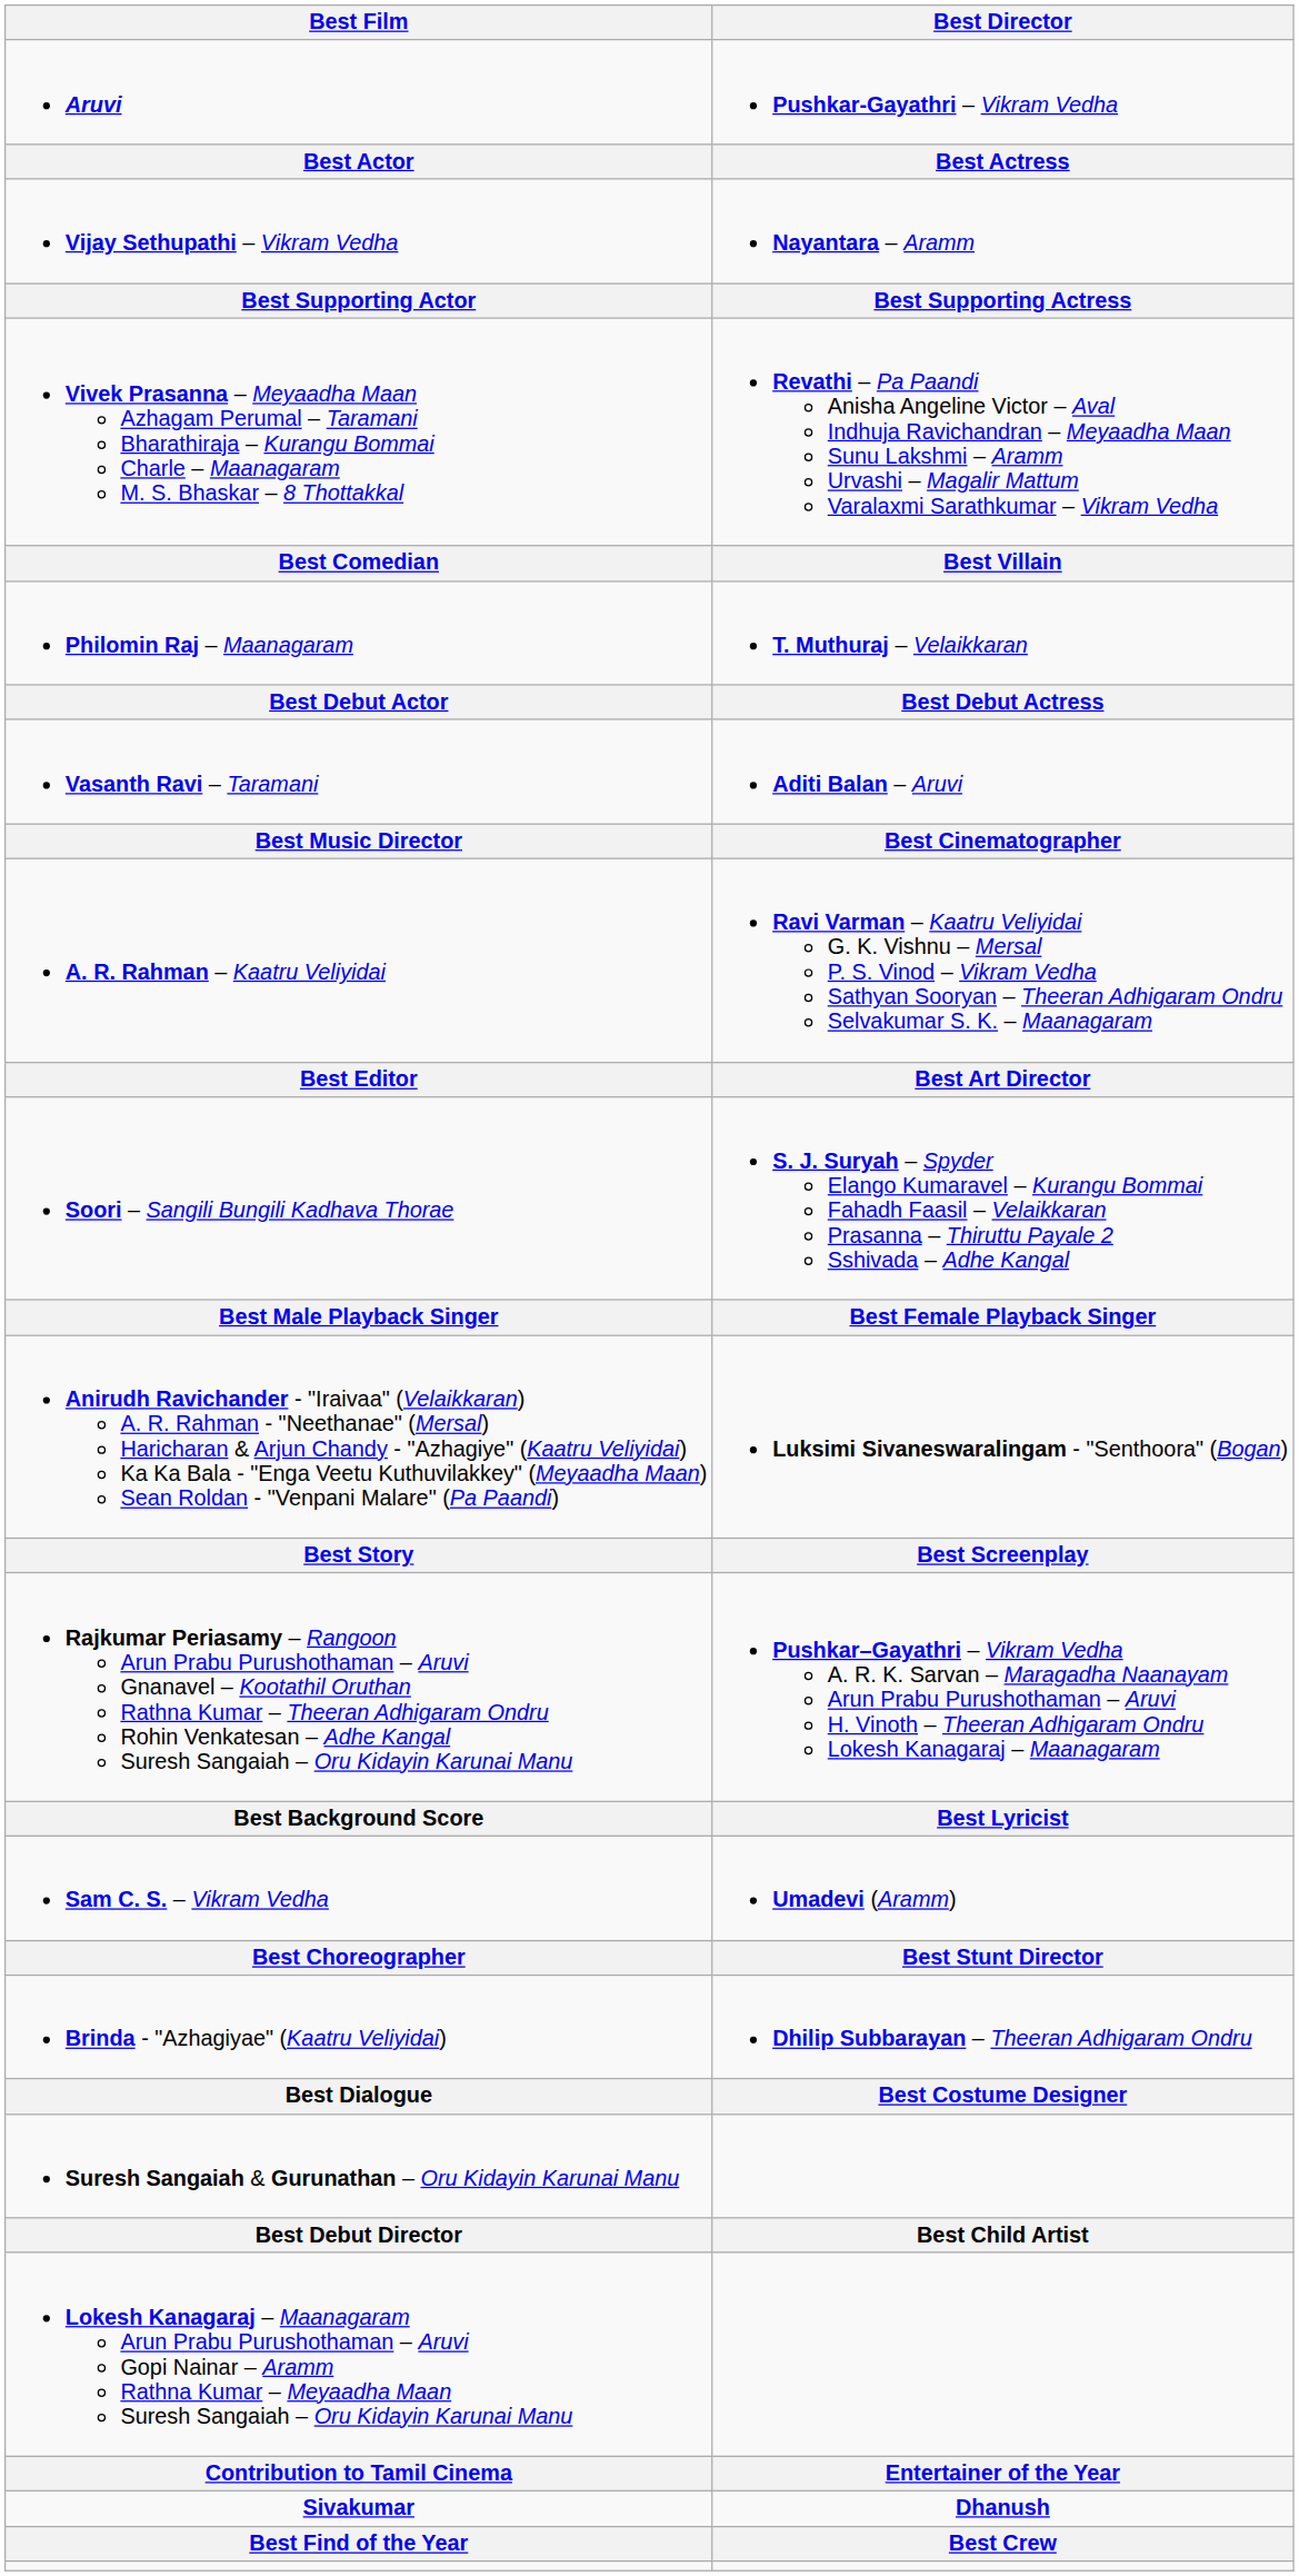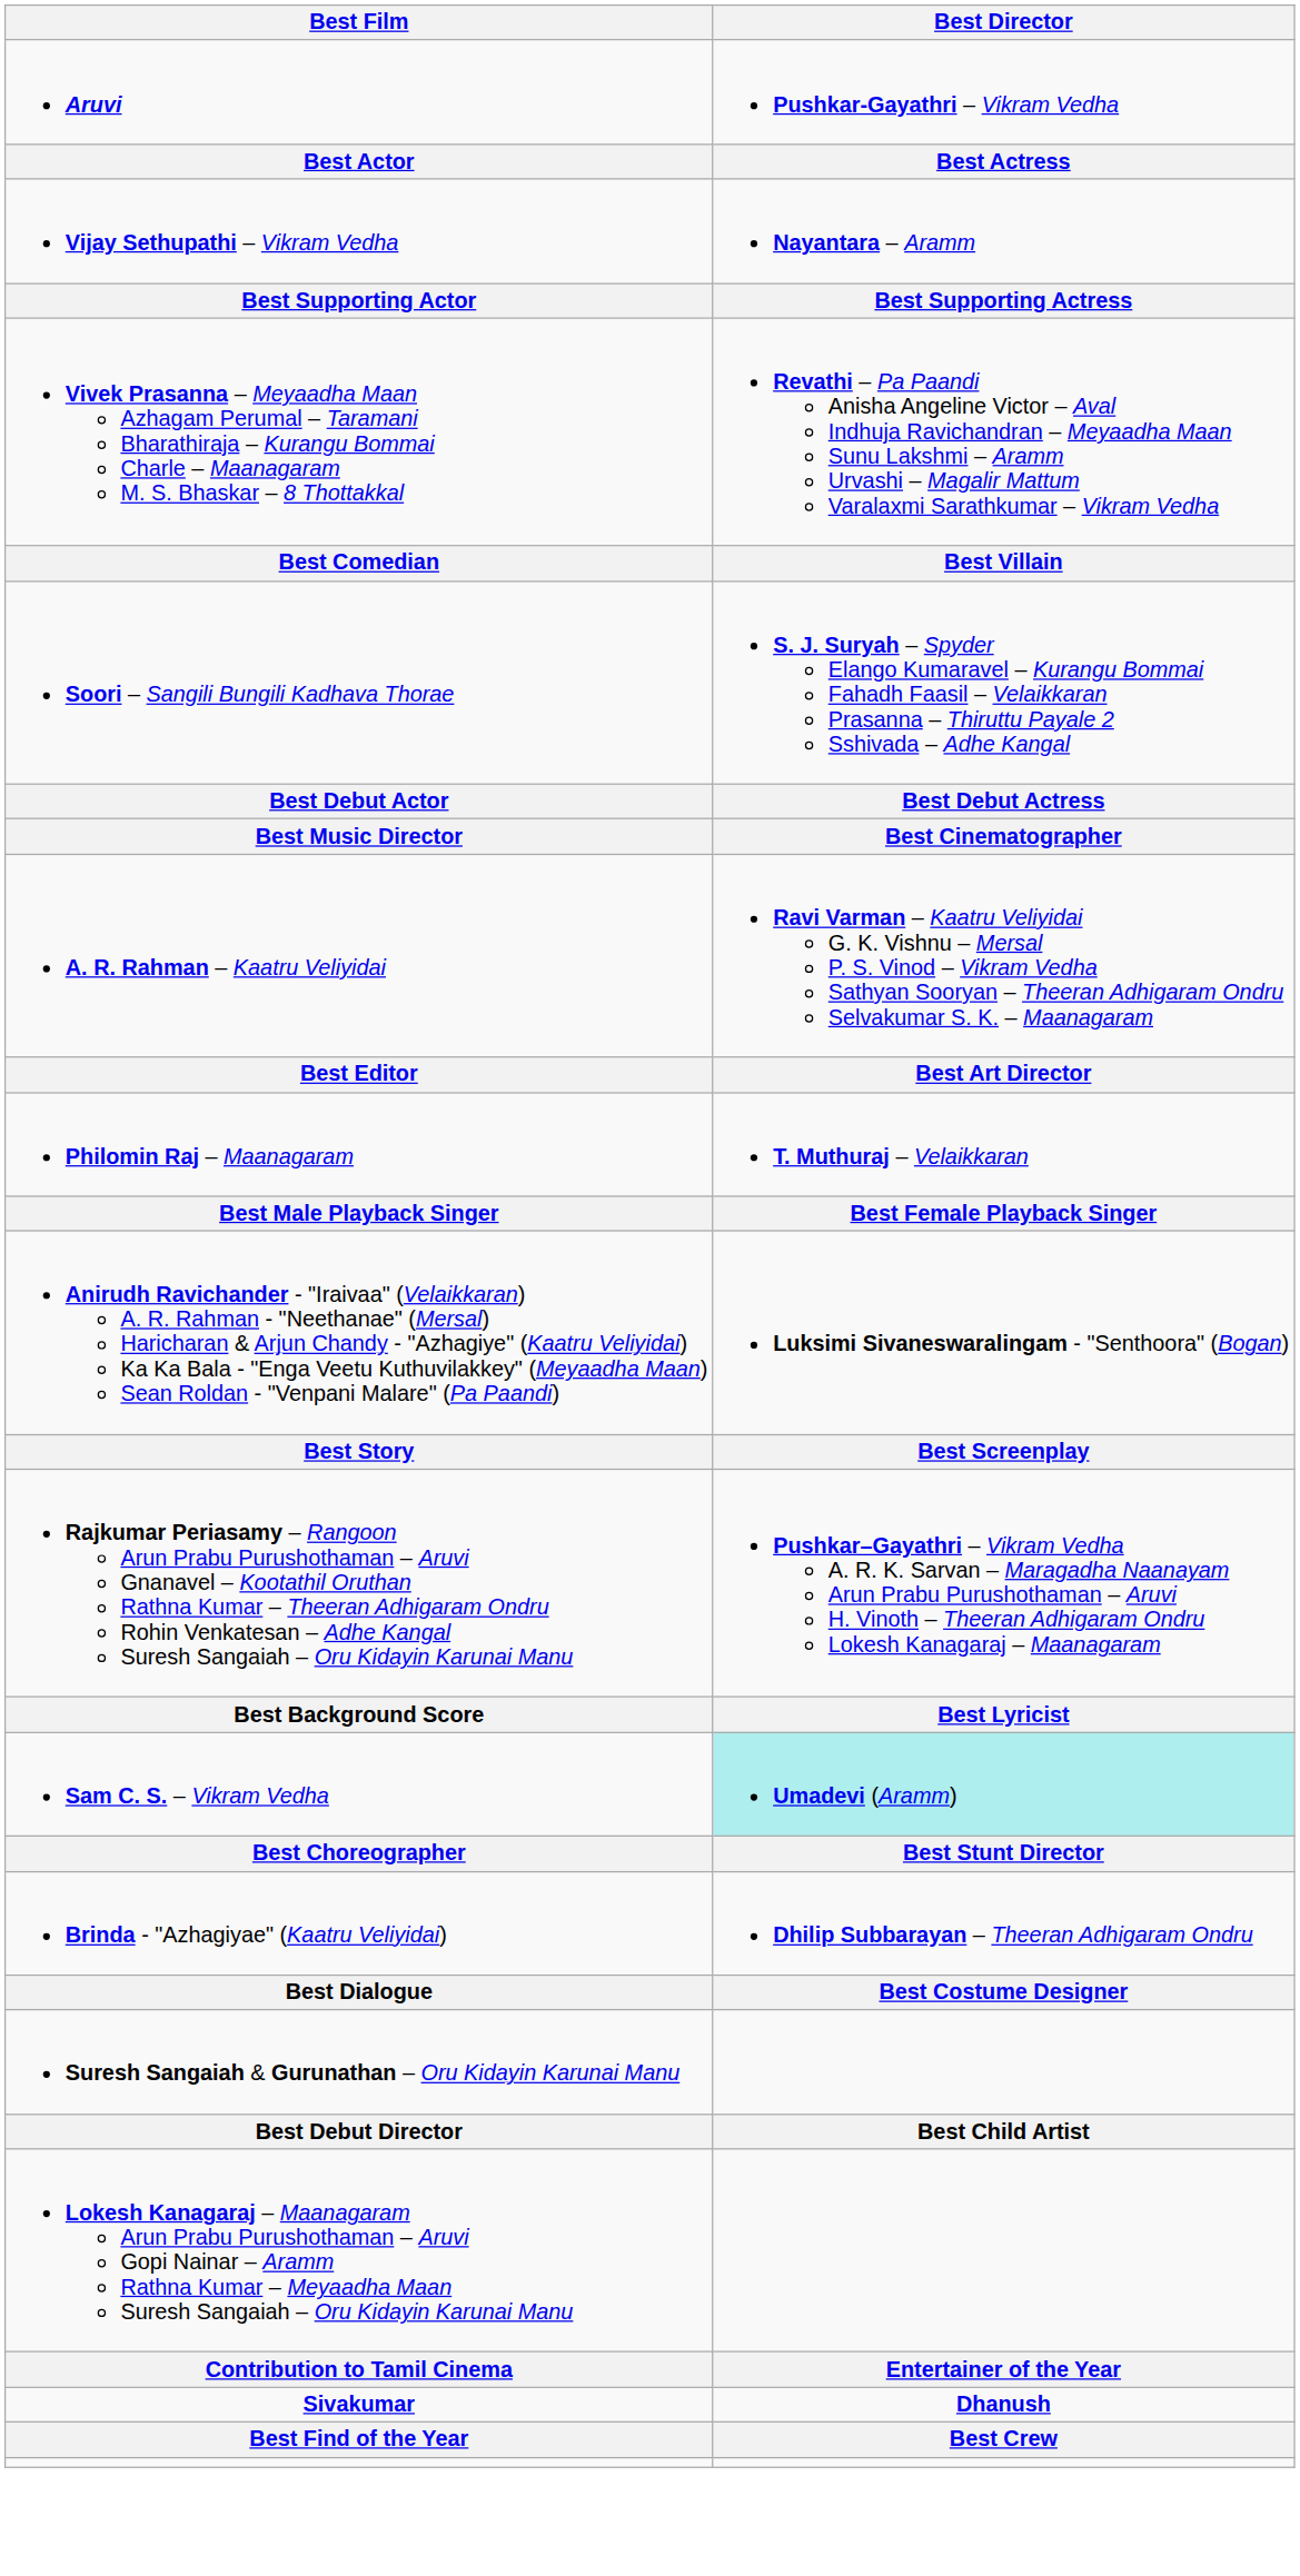rows swapped: Soori – Sangili Bungili Kadhava Thorae <-> Philomin Raj – Maanagaram
- row: Vasanth Ravi – Taramani | Aditi Balan – Aruvi
Sam C. S. – Vikram Vedha | Best Director: no background -> paleturquoise background
